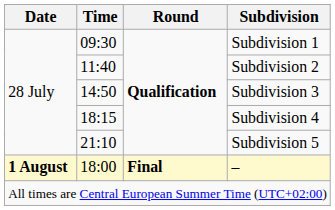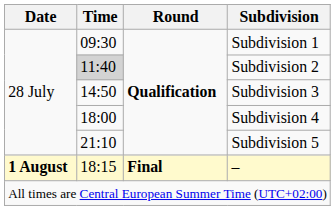Subdivision 2 | Time: no background -> lightgrey background
Subdivision 4 | Time: 18:15 -> 18:00
– | Time: 18:00 -> 18:15
